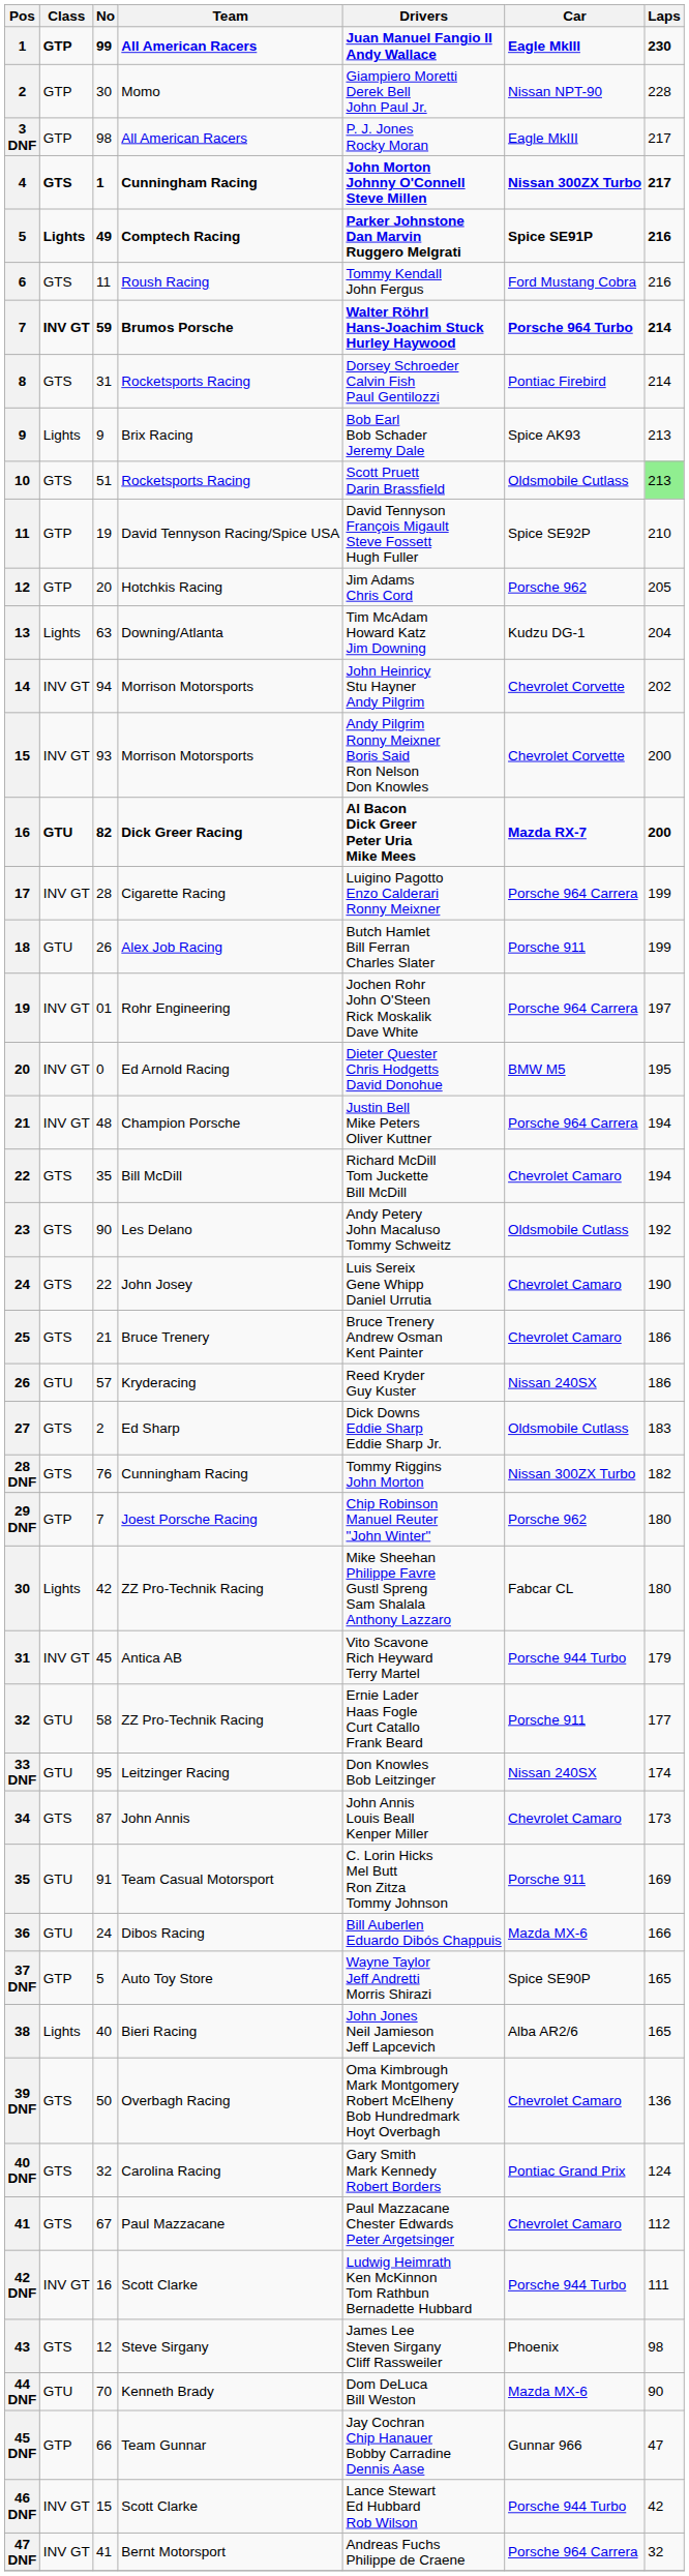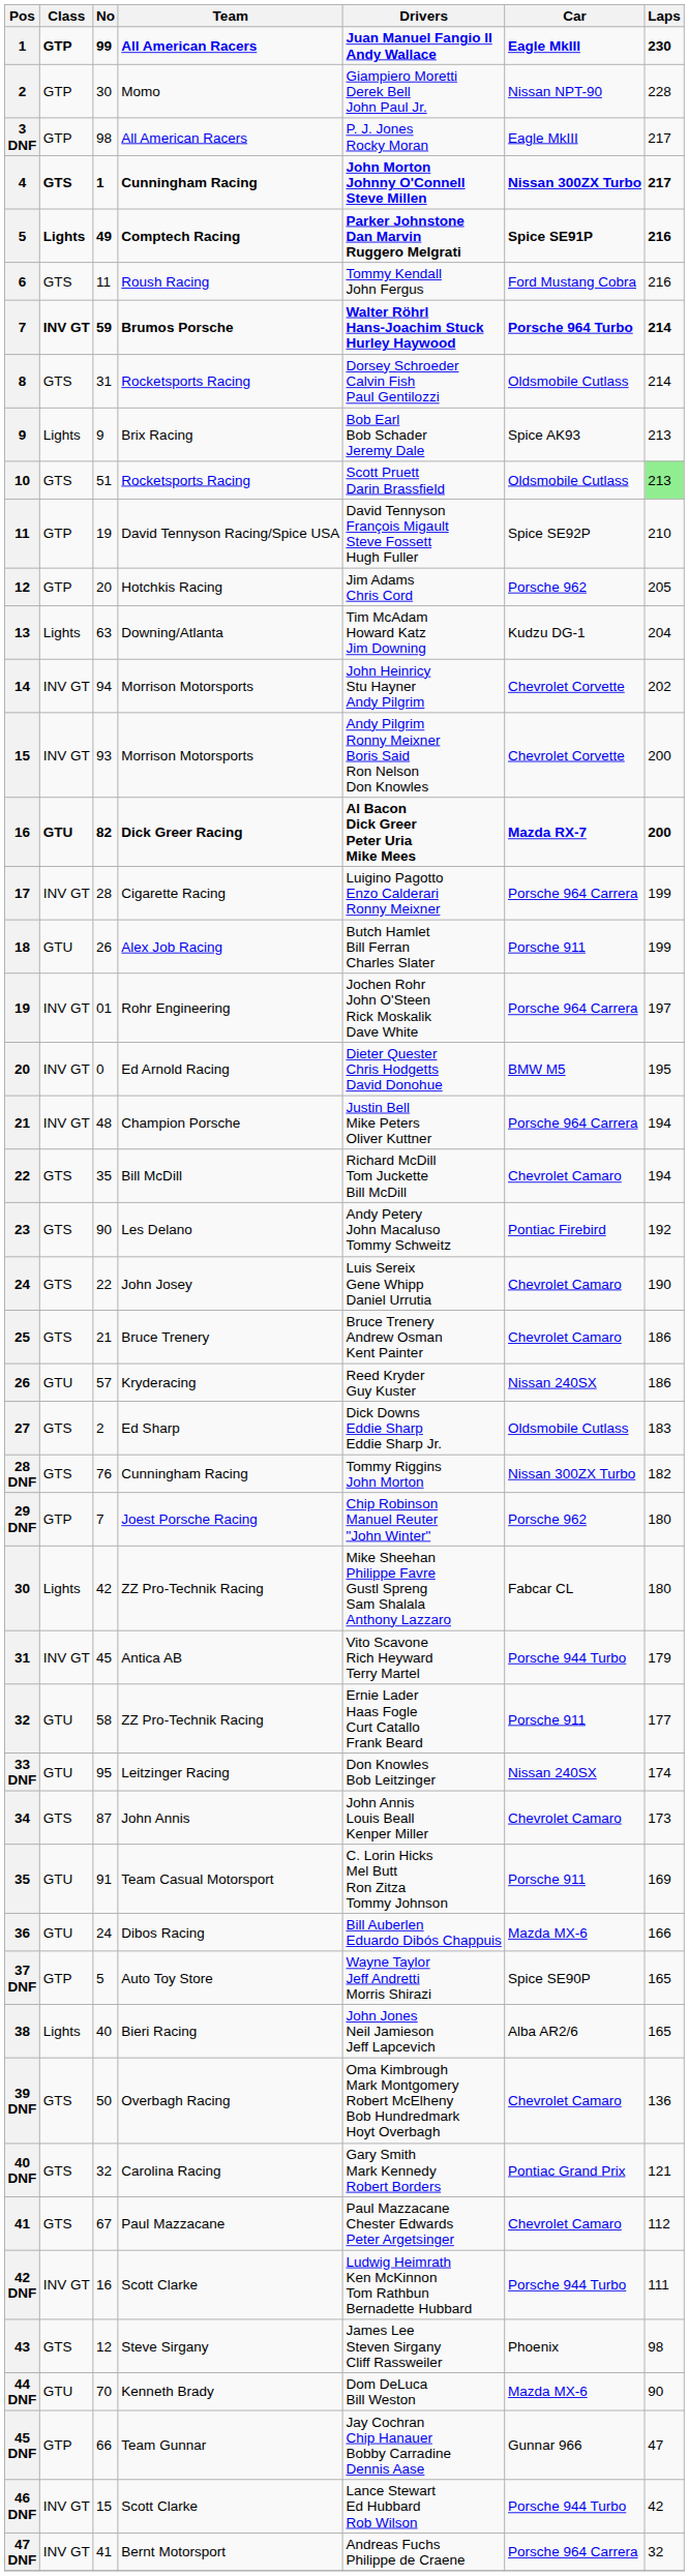8 | Car: Pontiac Firebird -> Oldsmobile Cutlass
23 | Car: Oldsmobile Cutlass -> Pontiac Firebird
40 DNF | Laps: 124 -> 121
